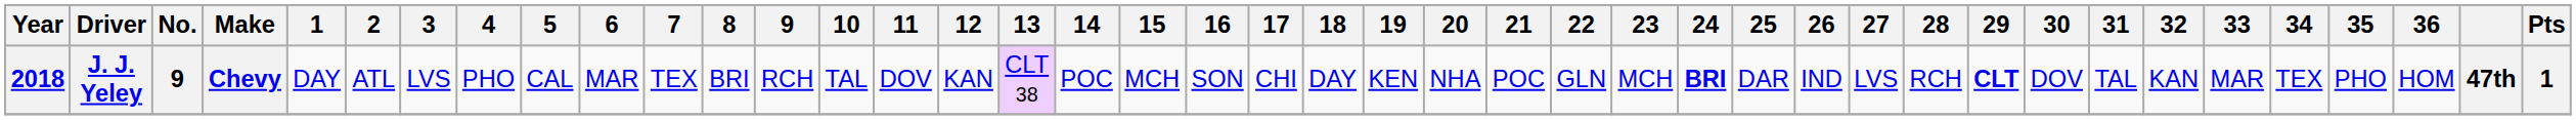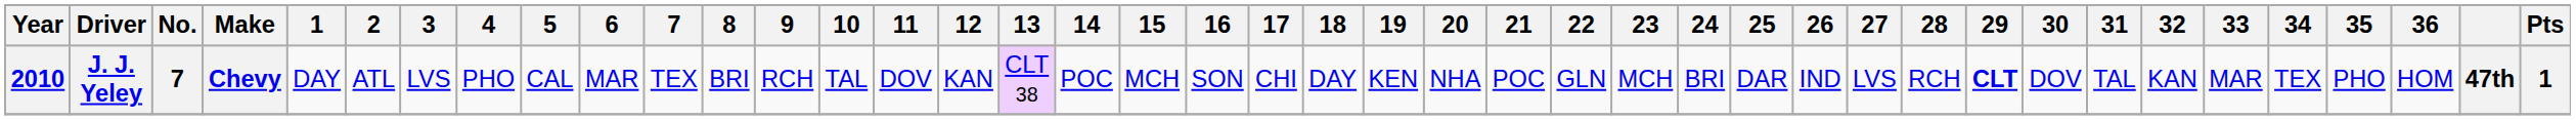J. J. Yeley | Year: 2018 -> 2010
J. J. Yeley | No.: 9 -> 7
J. J. Yeley | 24: bold -> normal
